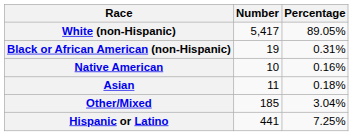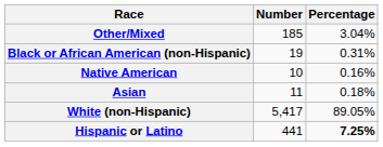rows swapped: White (non-Hispanic) <-> Other/Mixed
Hispanic or Latino | Percentage: normal -> bold
